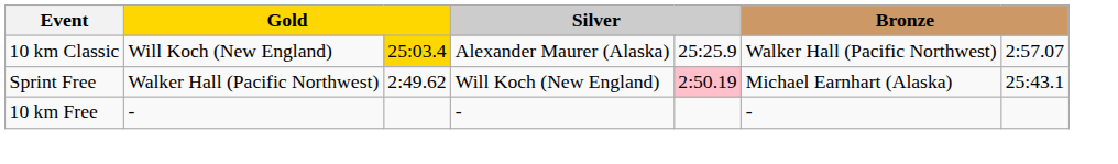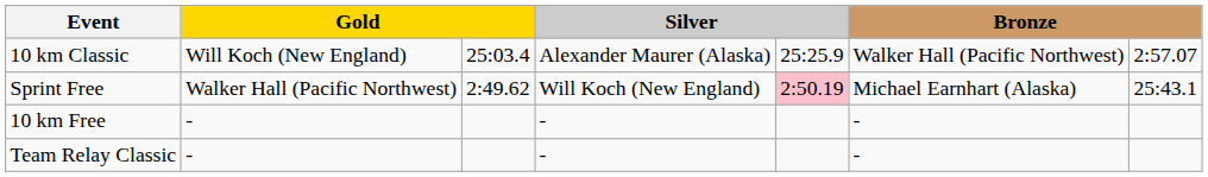10 km Classic | column 3: gold background -> no background
+ row: Team Relay Classic | - | - | -
